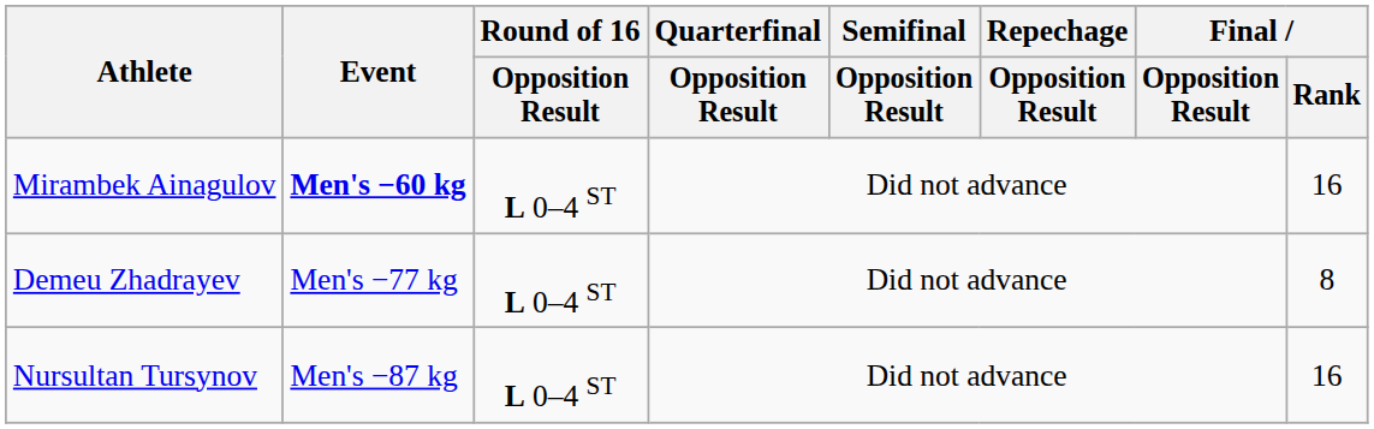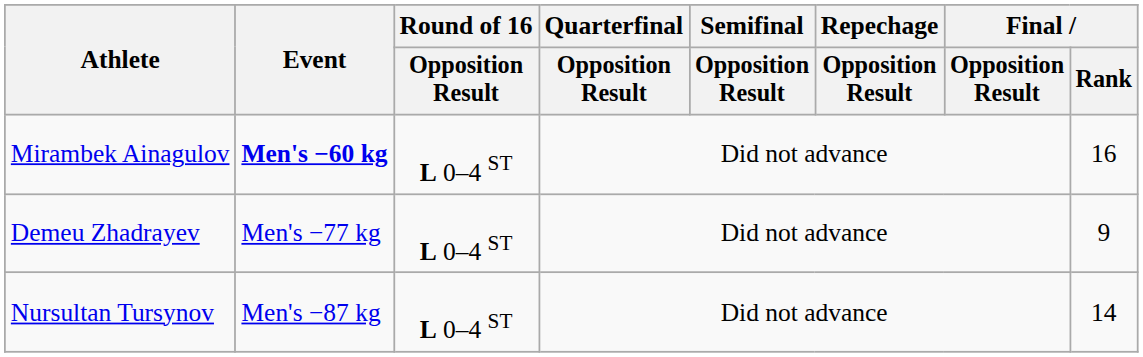Demeu Zhadrayev | Final / Rank: 8 -> 9
Nursultan Tursynov | Final / Rank: 16 -> 14
